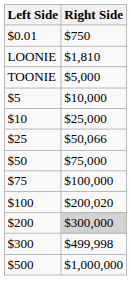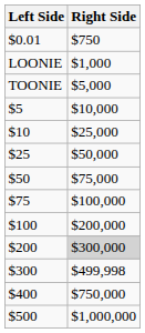LOONIE | Right Side: $1,810 -> $1,000
$25 | Right Side: $50,066 -> $50,000
$100 | Right Side: $200,020 -> $200,000
+ row: $400 | $750,000
